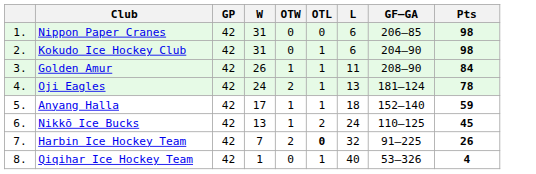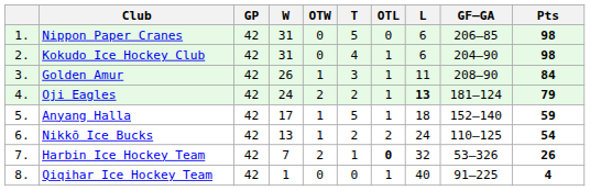+ column: T | 5 | 4 | 3 | 2 | 5 | 2 | 1 | 0
Oji Eagles | L: normal -> bold
Oji Eagles | Pts: 78 -> 79
Nikkō Ice Bucks | Pts: 45 -> 54
Harbin Ice Hockey Team | GF–GA: 91–225 -> 53–326
Qiqihar Ice Hockey Team | GF–GA: 53–326 -> 91–225
